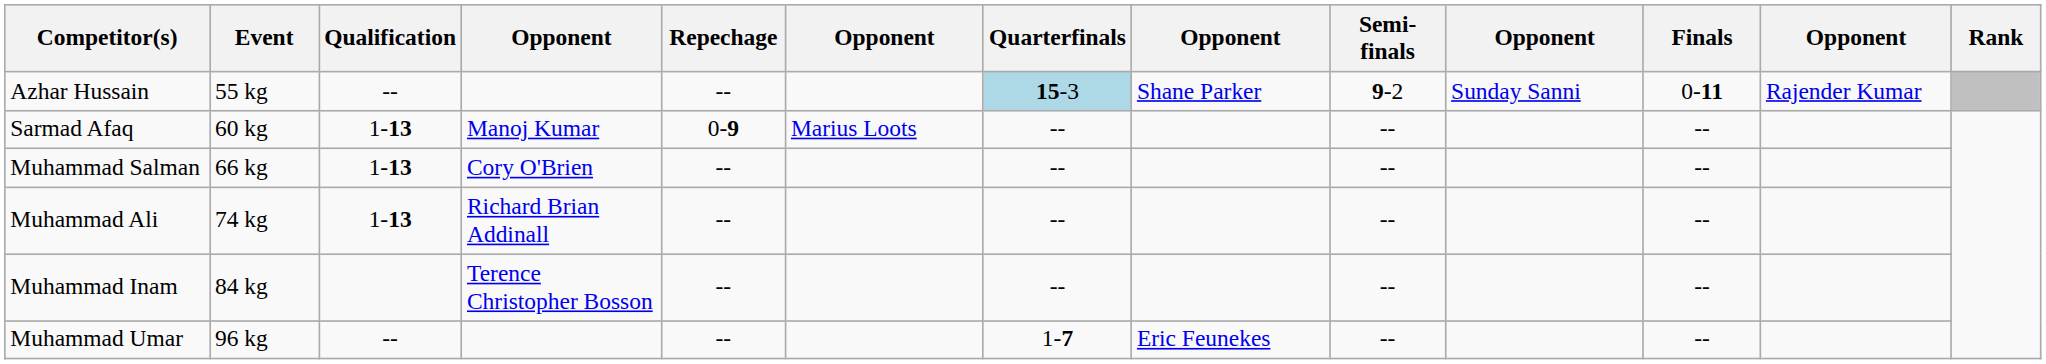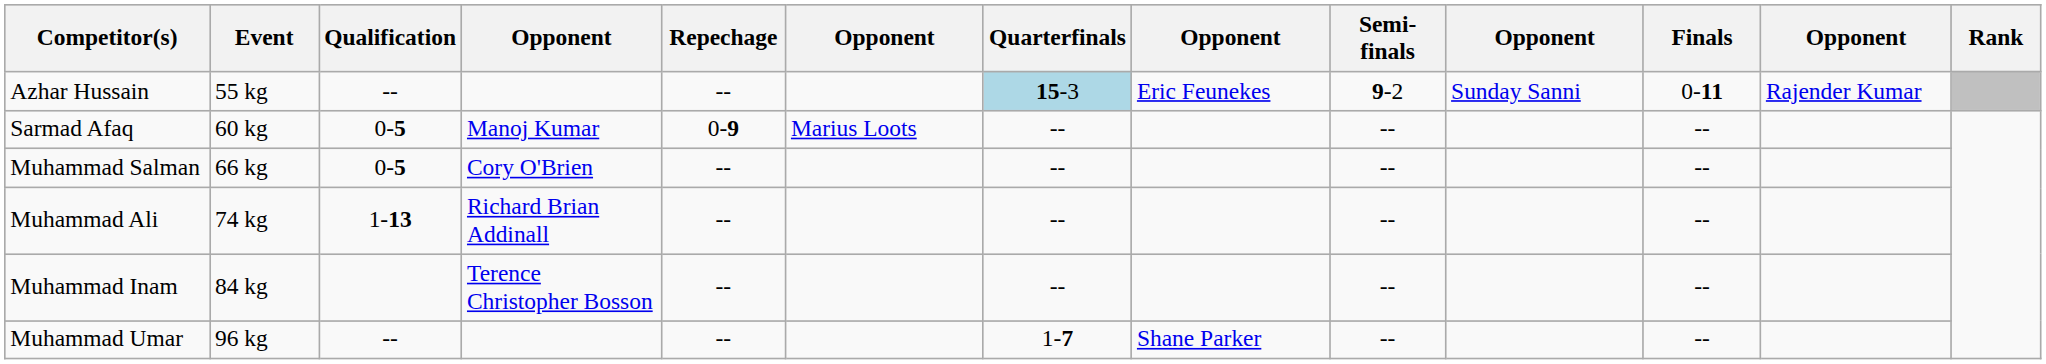Azhar Hussain | column 8: Shane Parker -> Eric Feunekes
Sarmad Afaq | Qualification: 1-13 -> 0-5
Muhammad Salman | Qualification: 1-13 -> 0-5
Muhammad Umar | column 8: Eric Feunekes -> Shane Parker
